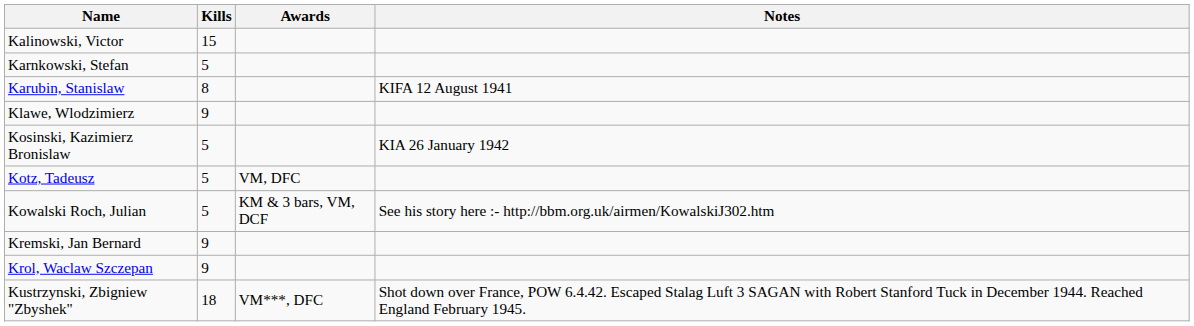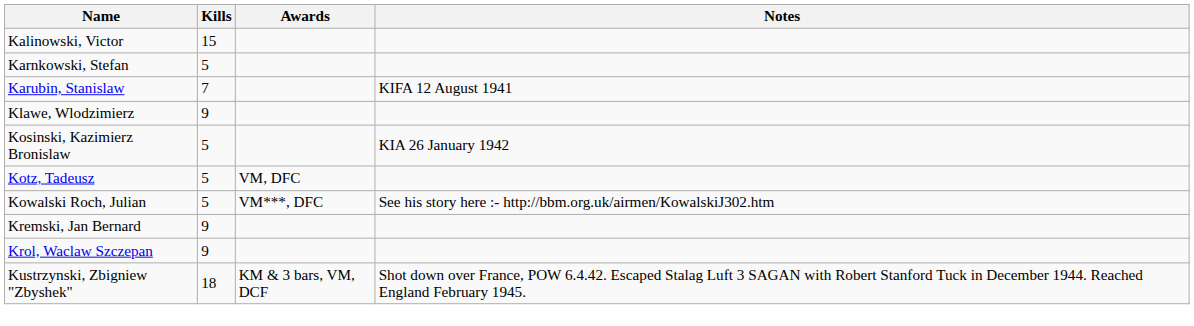Karubin, Stanislaw | Kills: 8 -> 7
Kowalski Roch, Julian | Awards: KM & 3 bars, VM, DCF -> VM***, DFC
Kustrzynski, Zbigniew "Zbyshek" | Awards: VM***, DFC -> KM & 3 bars, VM, DCF
